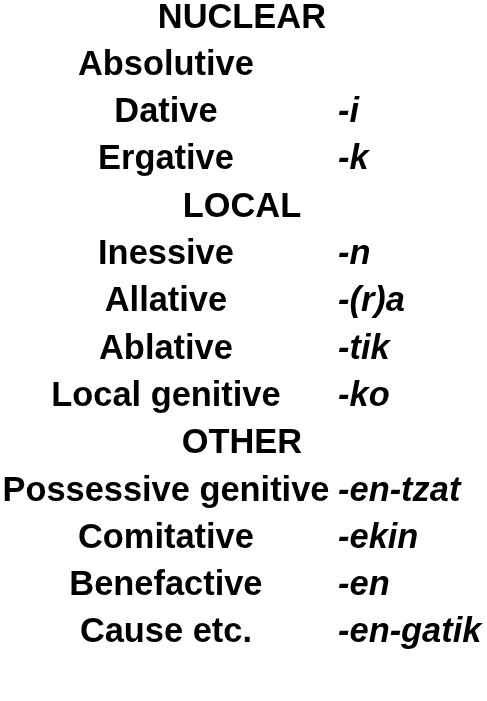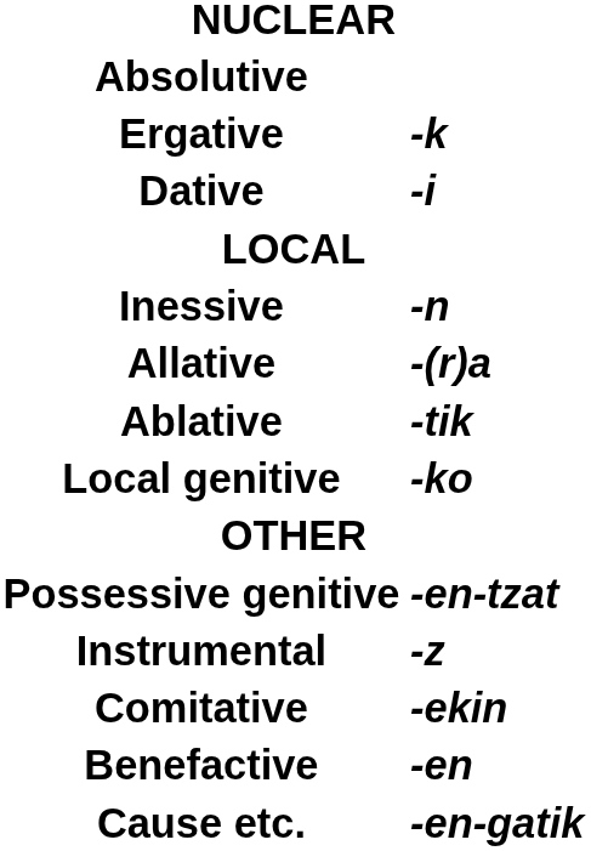rows swapped: Ergative <-> Dative
+ row: Instrumental | -z
